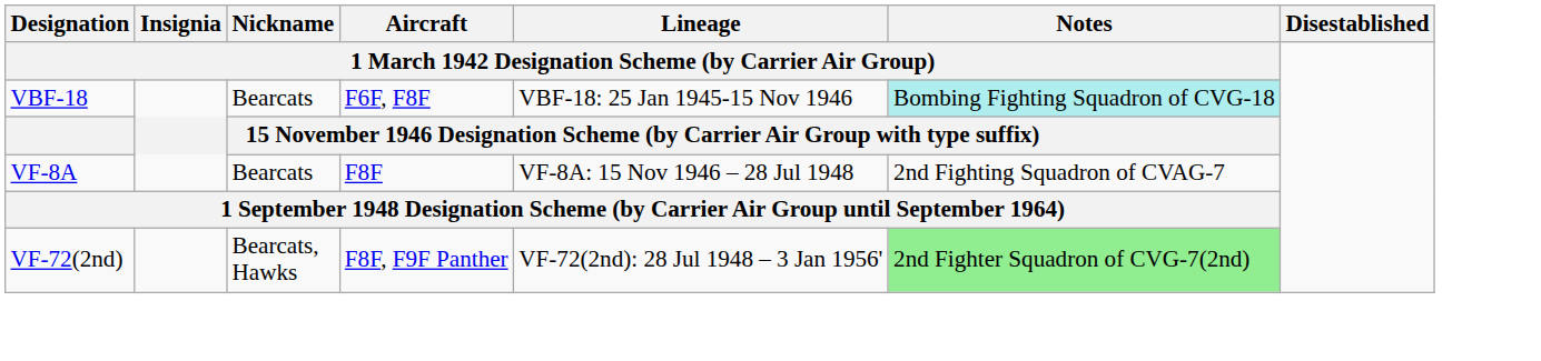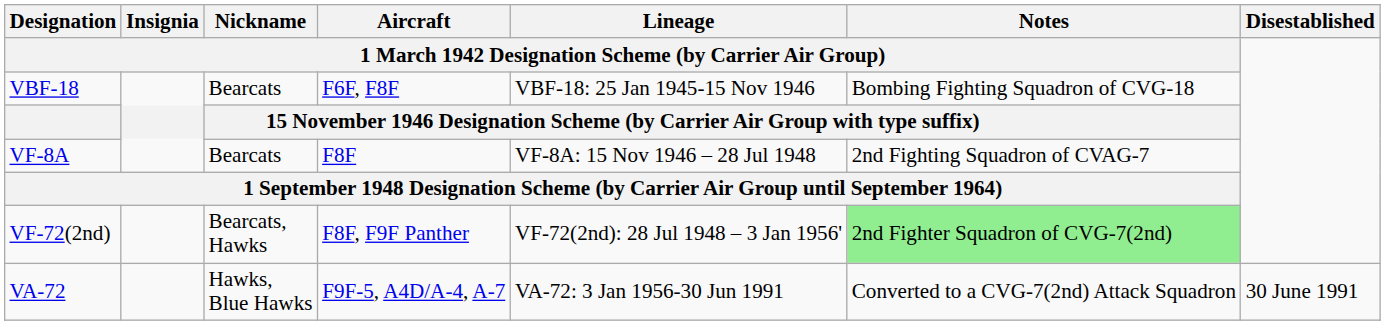VBF-18 | column 6: paleturquoise background -> no background
+ row: VA-72 | Hawks, Blue Hawks | F9F-5, A4D/A-4, A-7 | VA-72: 3 Jan 1956-30 Jun 1991 | Converted to a CVG-7(2nd) Attack Squadron | 30 June 1991
